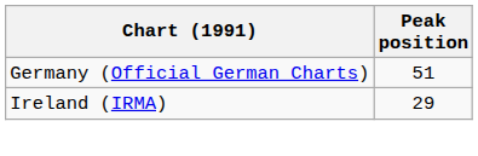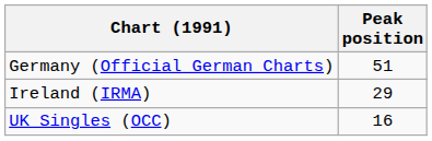+ row: UK Singles (OCC) | 16
